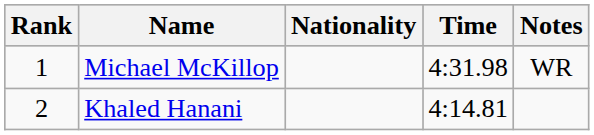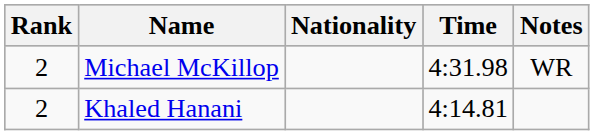Michael McKillop | Rank: 1 -> 2
